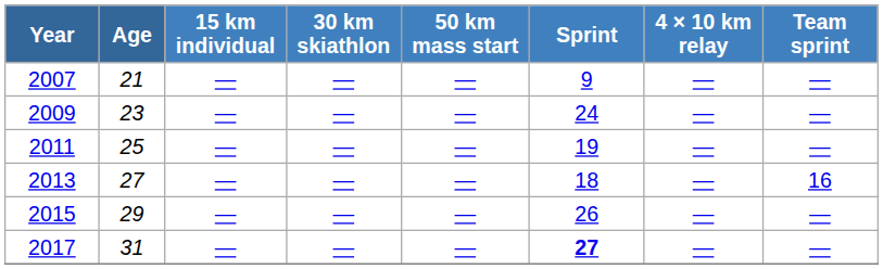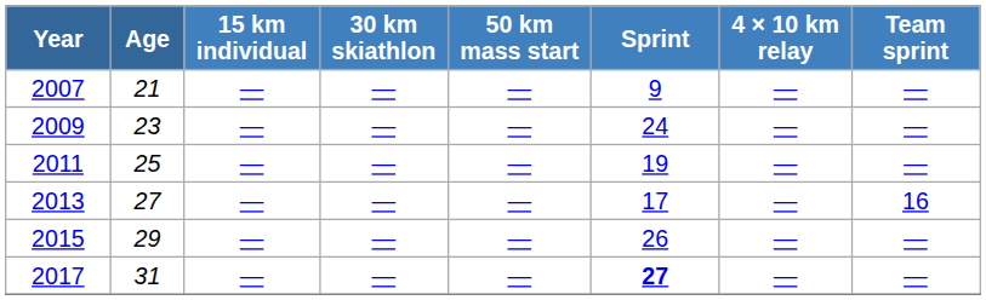2013 | Sprint: 18 -> 17
